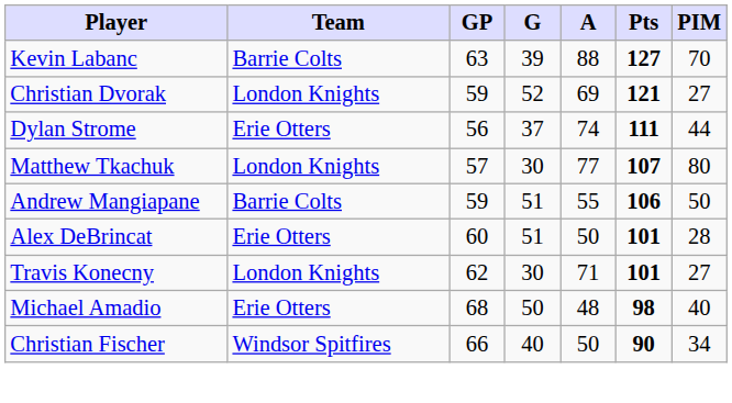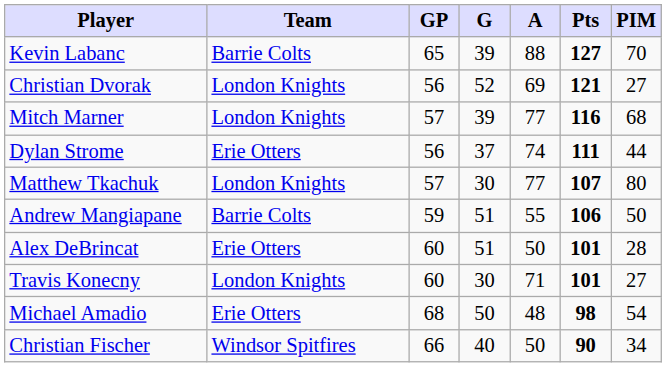Kevin Labanc | GP: 63 -> 65
Christian Dvorak | GP: 59 -> 56
+ row: Mitch Marner | London Knights | 57 | 39 | 77 | 116 | 68
Travis Konecny | GP: 62 -> 60
Michael Amadio | PIM: 40 -> 54
